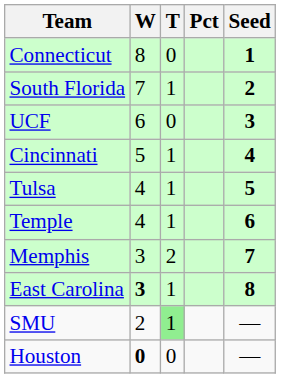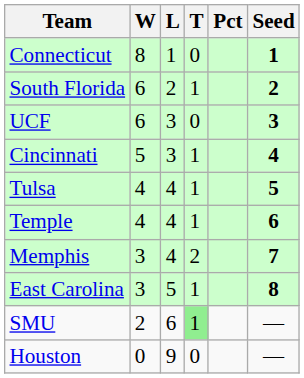+ column: L | 1 | 2 | 3 | 3 | 4 | 4 | 4 | 5 | 6 | 9
South Florida | W: 7 -> 6
East Carolina | W: bold -> normal
Houston | W: bold -> normal
